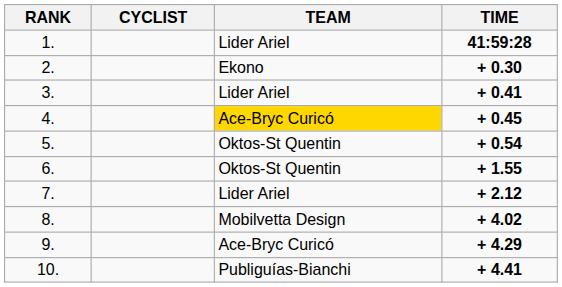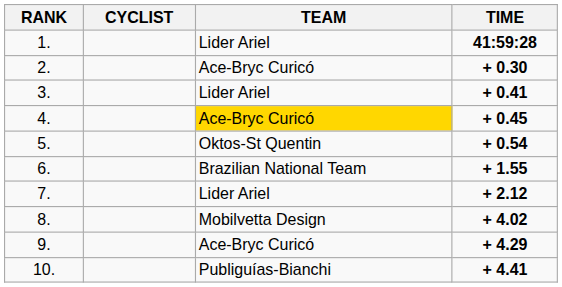2. | TEAM: Ekono -> Ace-Bryc Curicó
6. | TEAM: Oktos-St Quentin -> Brazilian National Team
